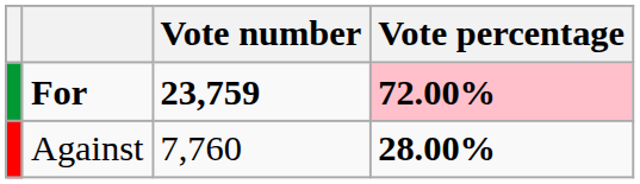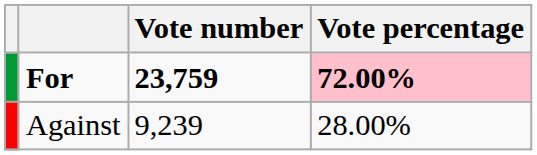Against | Vote number: 7,760 -> 9,239
Against | Vote percentage: bold -> normal
